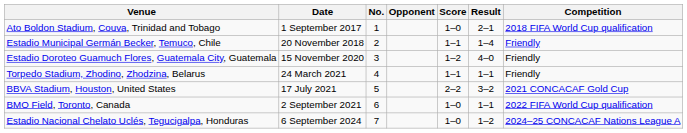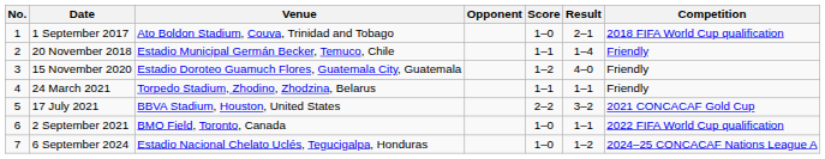columns swapped: No. <-> Venue
